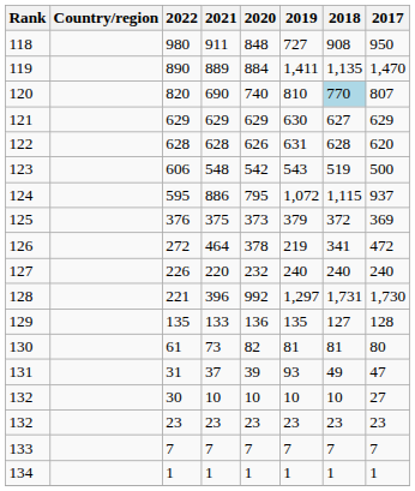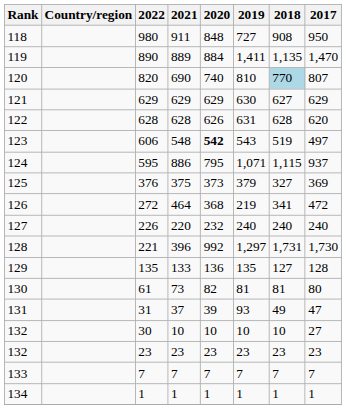606 | 2020: normal -> bold
606 | 2017: 500 -> 497
595 | 2019: 1,072 -> 1,071
376 | 2018: 372 -> 327
272 | 2020: 378 -> 368
